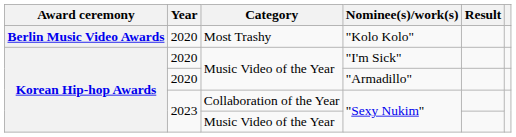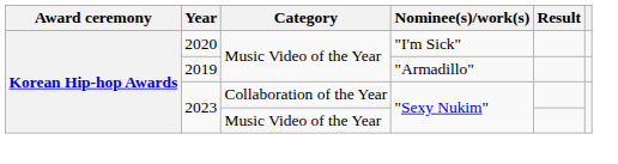- row: Berlin Music Video Awards | 2020 | Most Trashy | "Kolo Kolo"
"Armadillo" | Year: 2020 -> 2019
